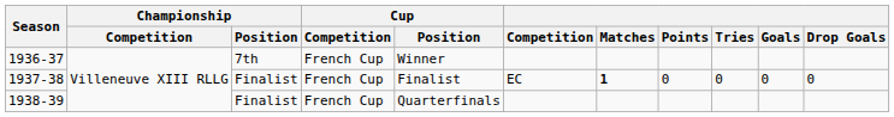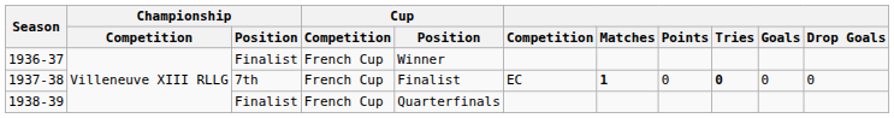1936-37 | Championship / Position: 7th -> Finalist
1937-38 | Championship / Position: Finalist -> 7th
1937-38 | Tries: normal -> bold
